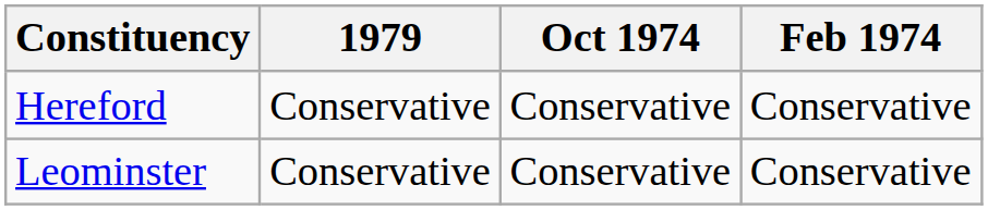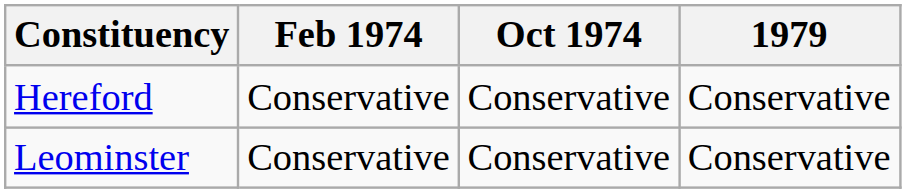columns swapped: Feb 1974 <-> 1979
